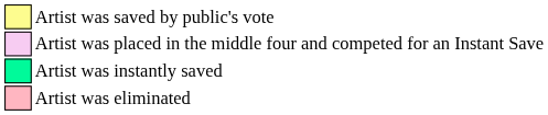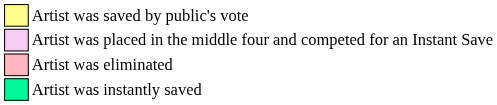rows swapped: Artist was instantly saved <-> Artist was eliminated
